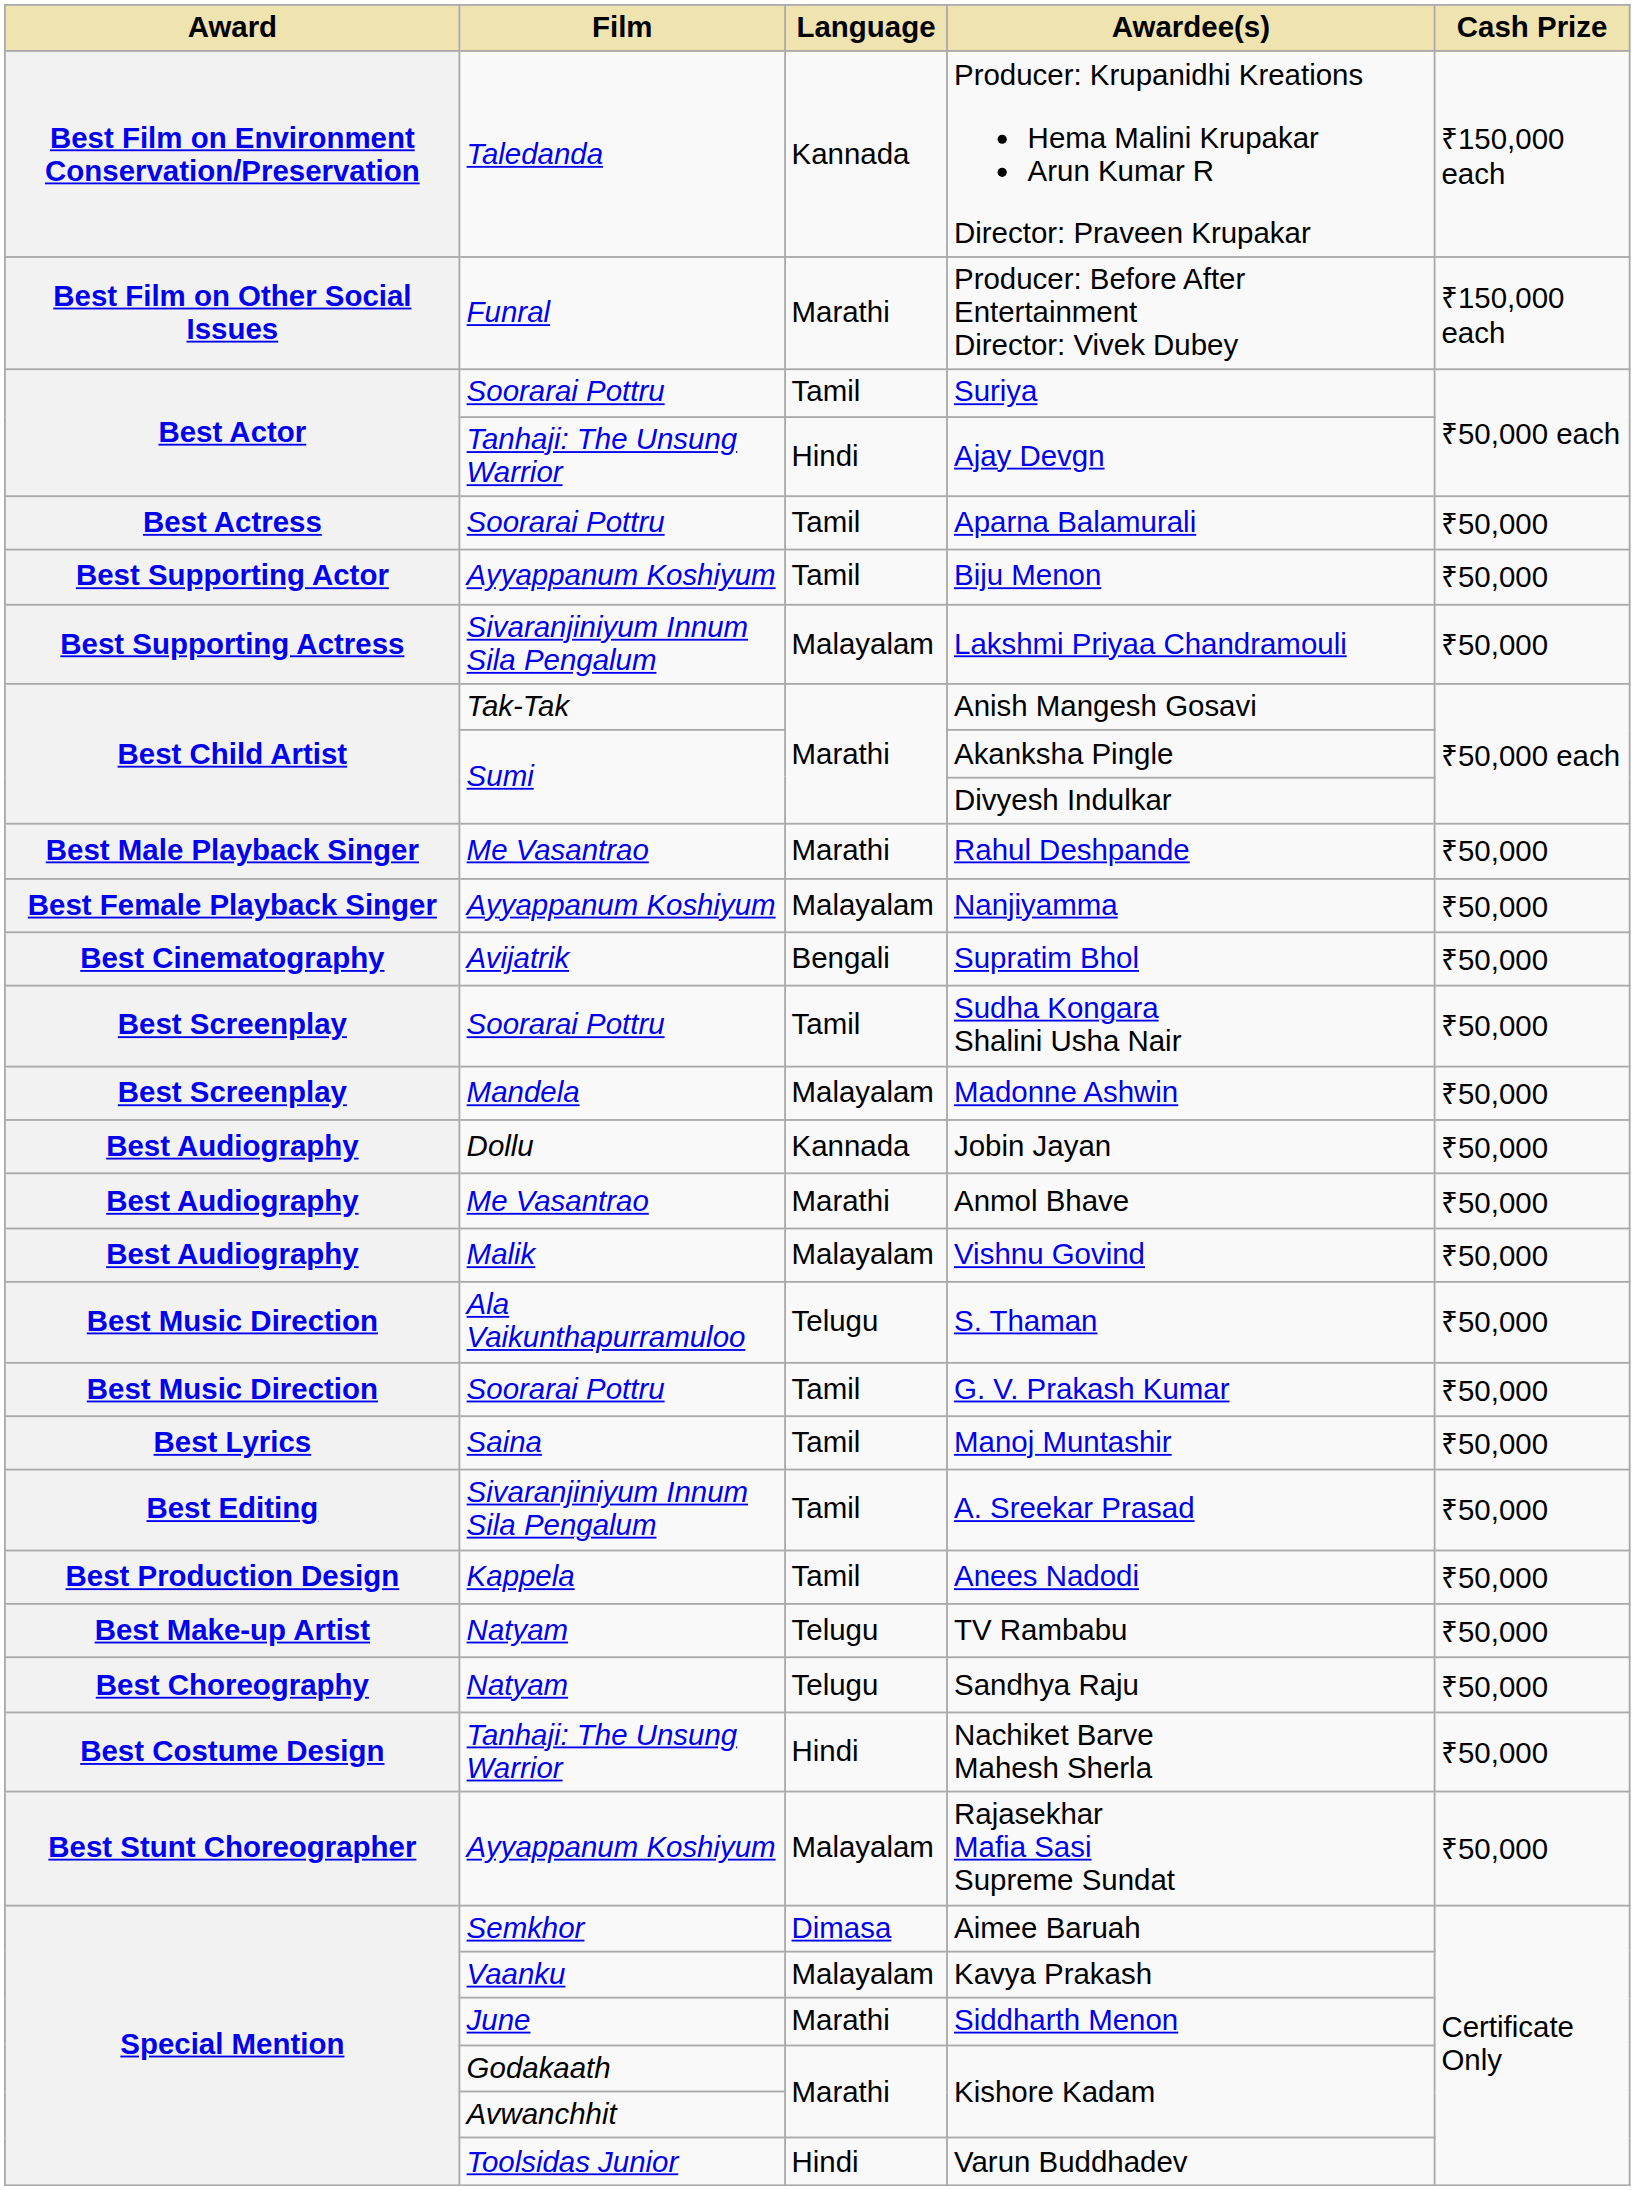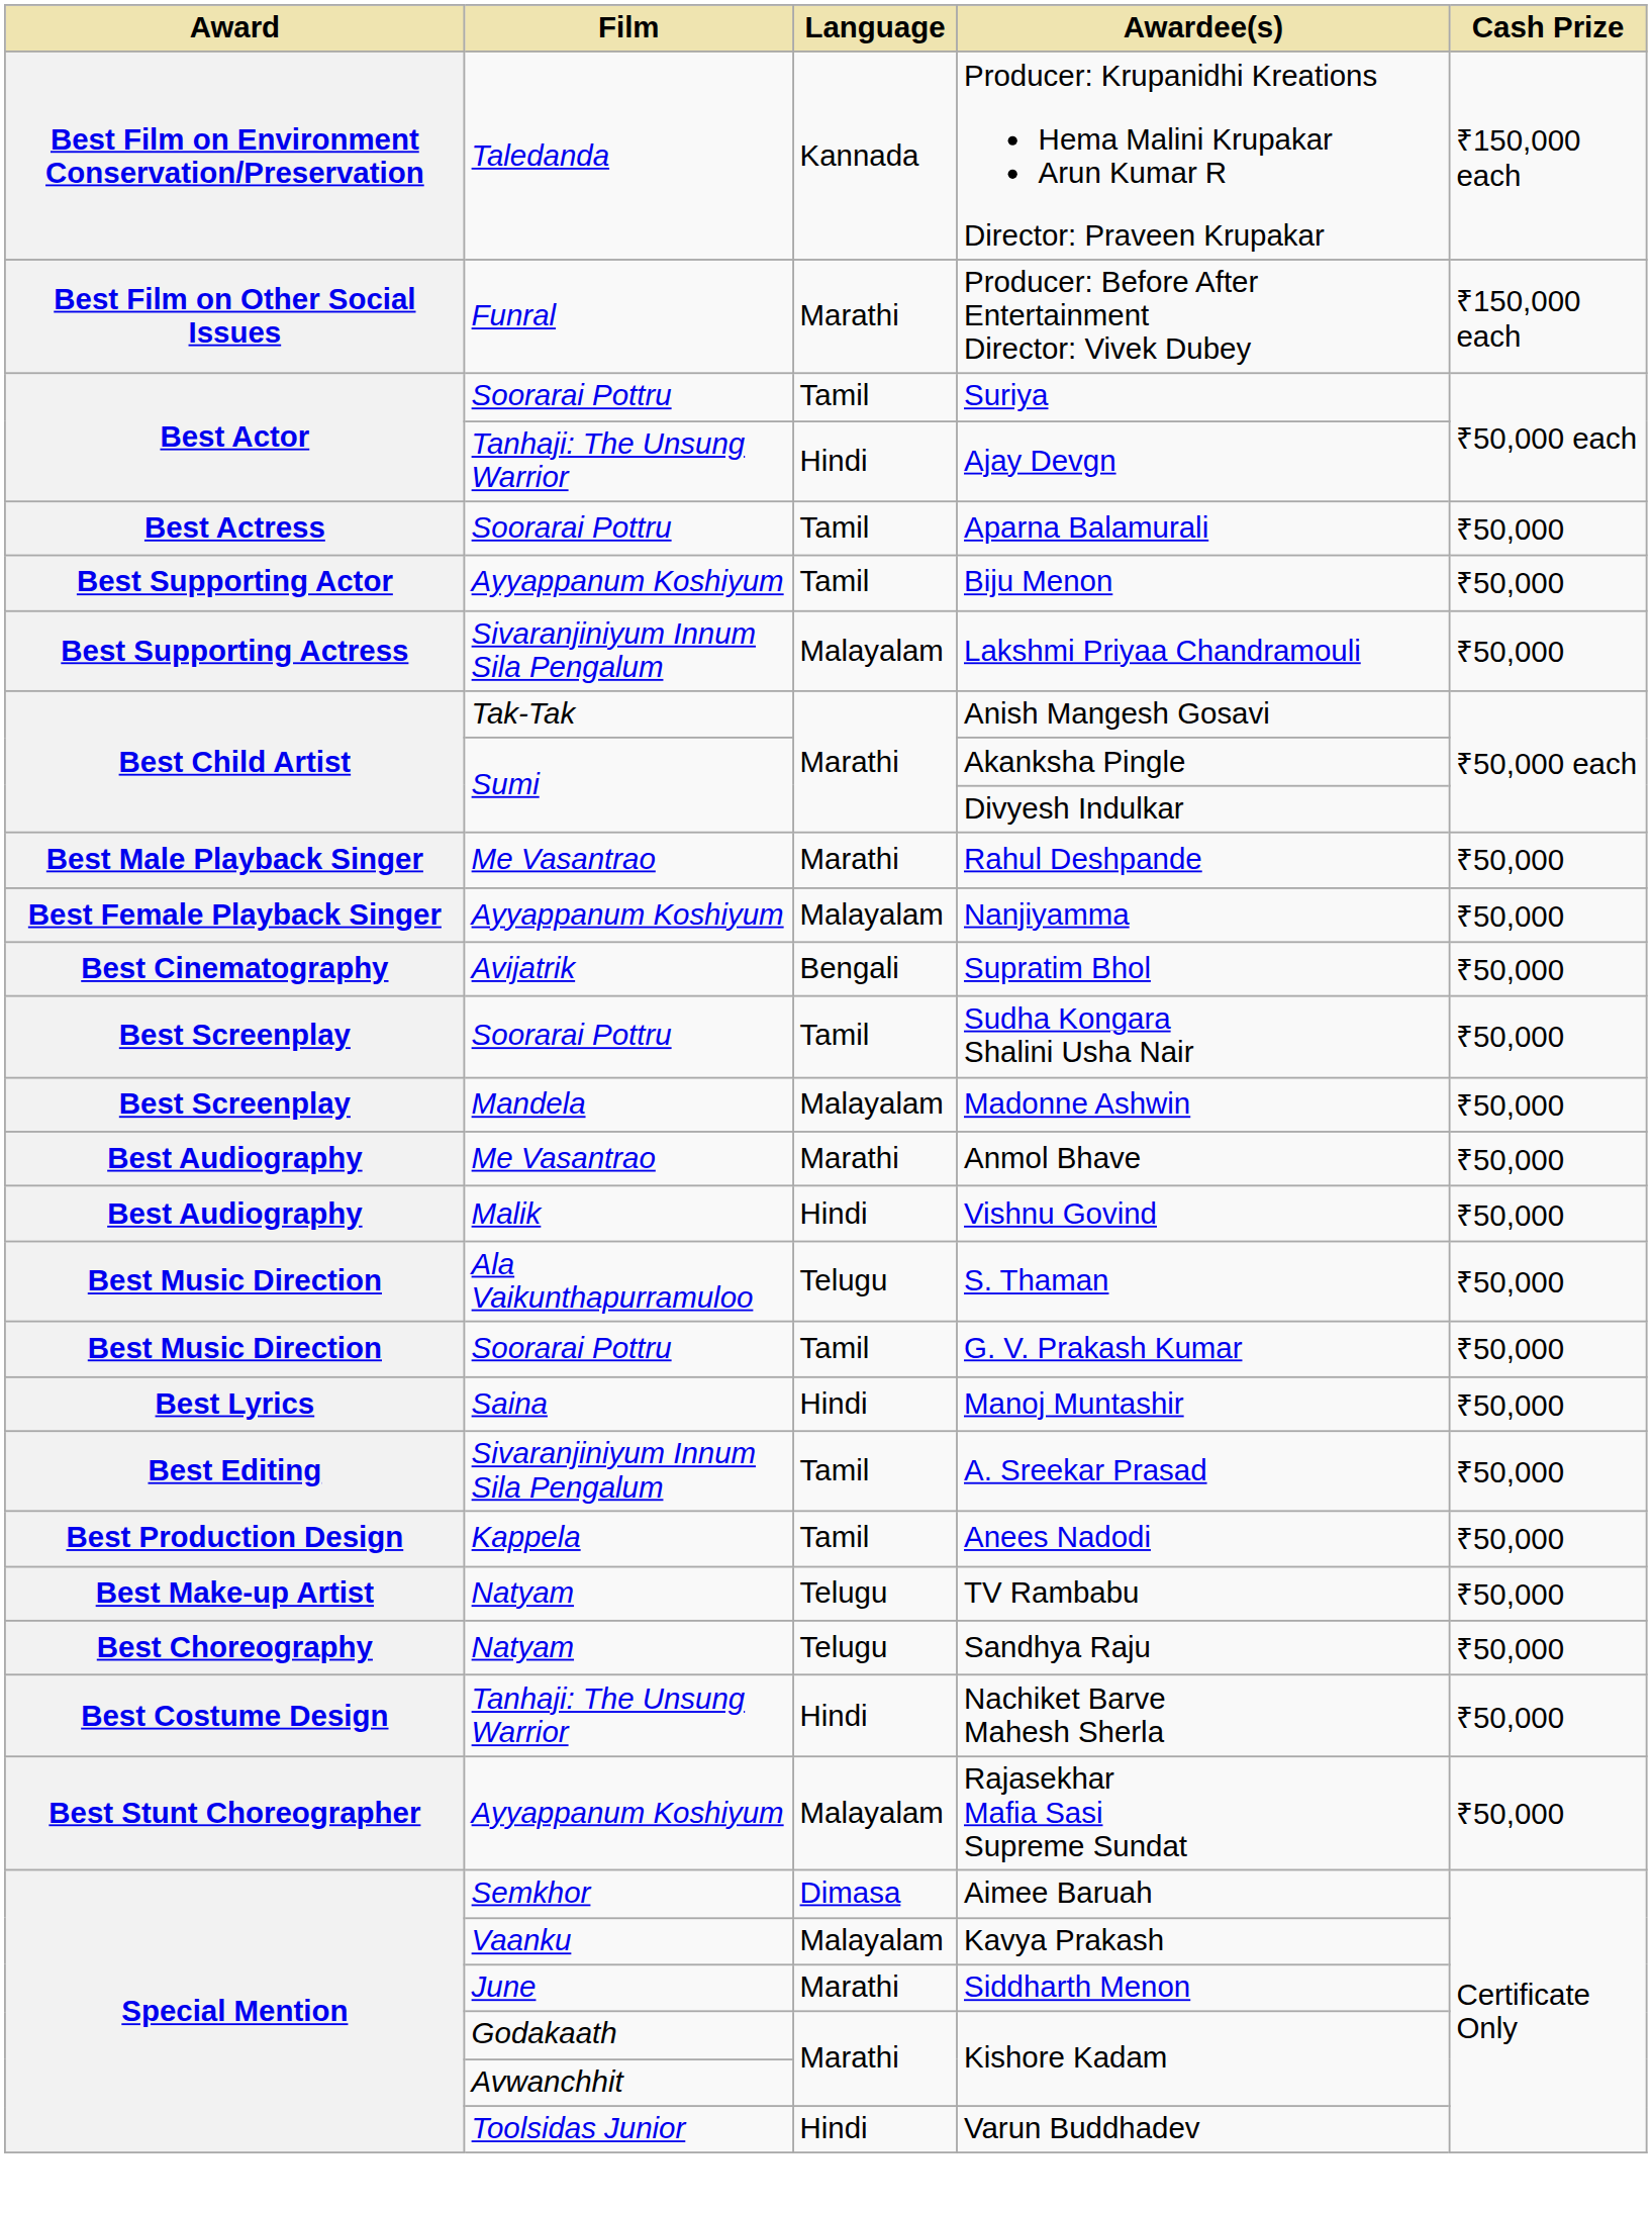- row: Best Audiography | Dollu | Kannada | Jobin Jayan | ₹50,000
Vishnu Govind | Language: Malayalam -> Hindi
Manoj Muntashir | Language: Tamil -> Hindi
